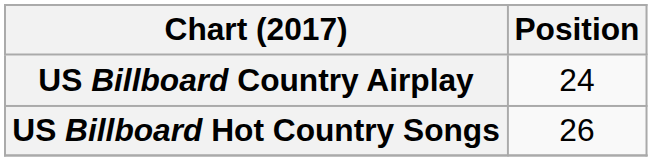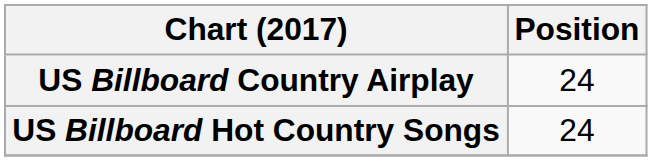US Billboard Hot Country Songs | Position: 26 -> 24
